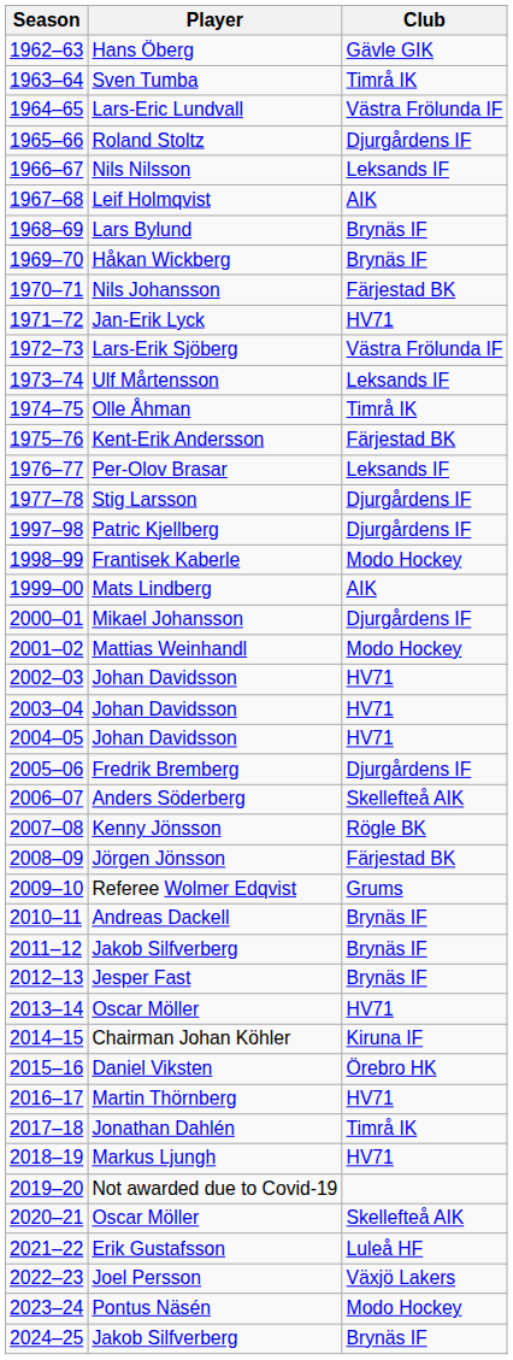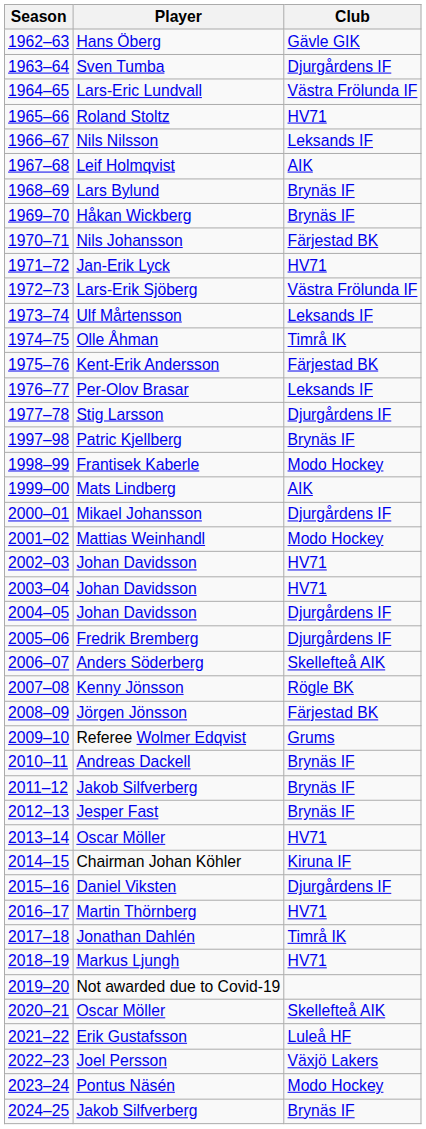Sven Tumba | Club: Timrå IK -> Djurgårdens IF
Roland Stoltz | Club: Djurgårdens IF -> HV71
Patric Kjellberg | Club: Djurgårdens IF -> Brynäs IF
2004–05 / Johan Davidsson | Club: HV71 -> Djurgårdens IF
Daniel Viksten | Club: Örebro HK -> Djurgårdens IF
